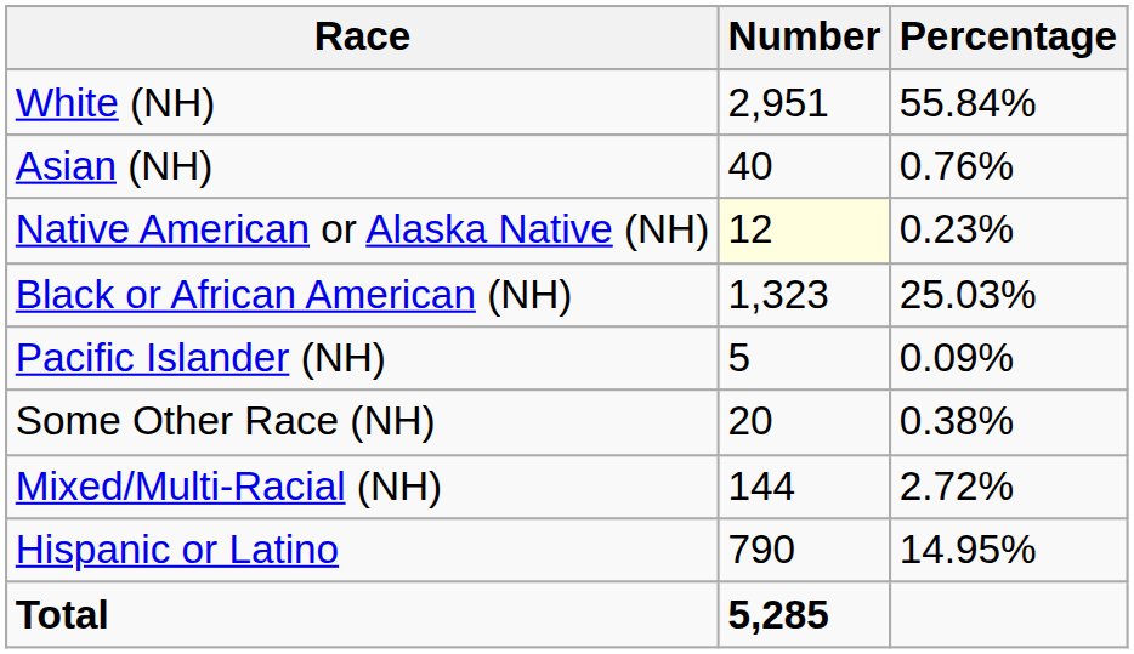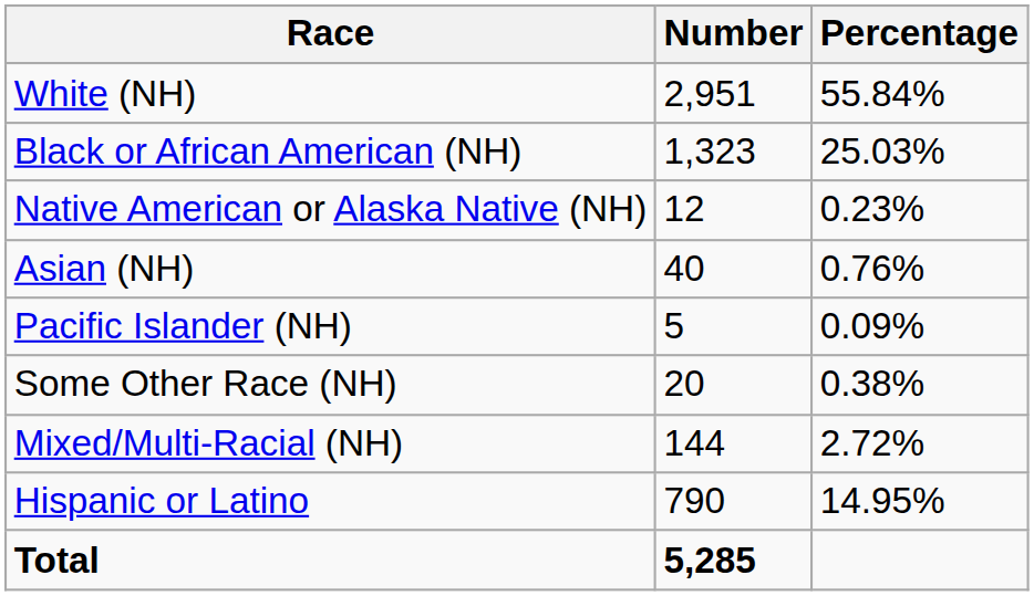rows swapped: Black or African American (NH) <-> Asian (NH)
Native American or Alaska Native (NH) | Number: lightyellow background -> no background
